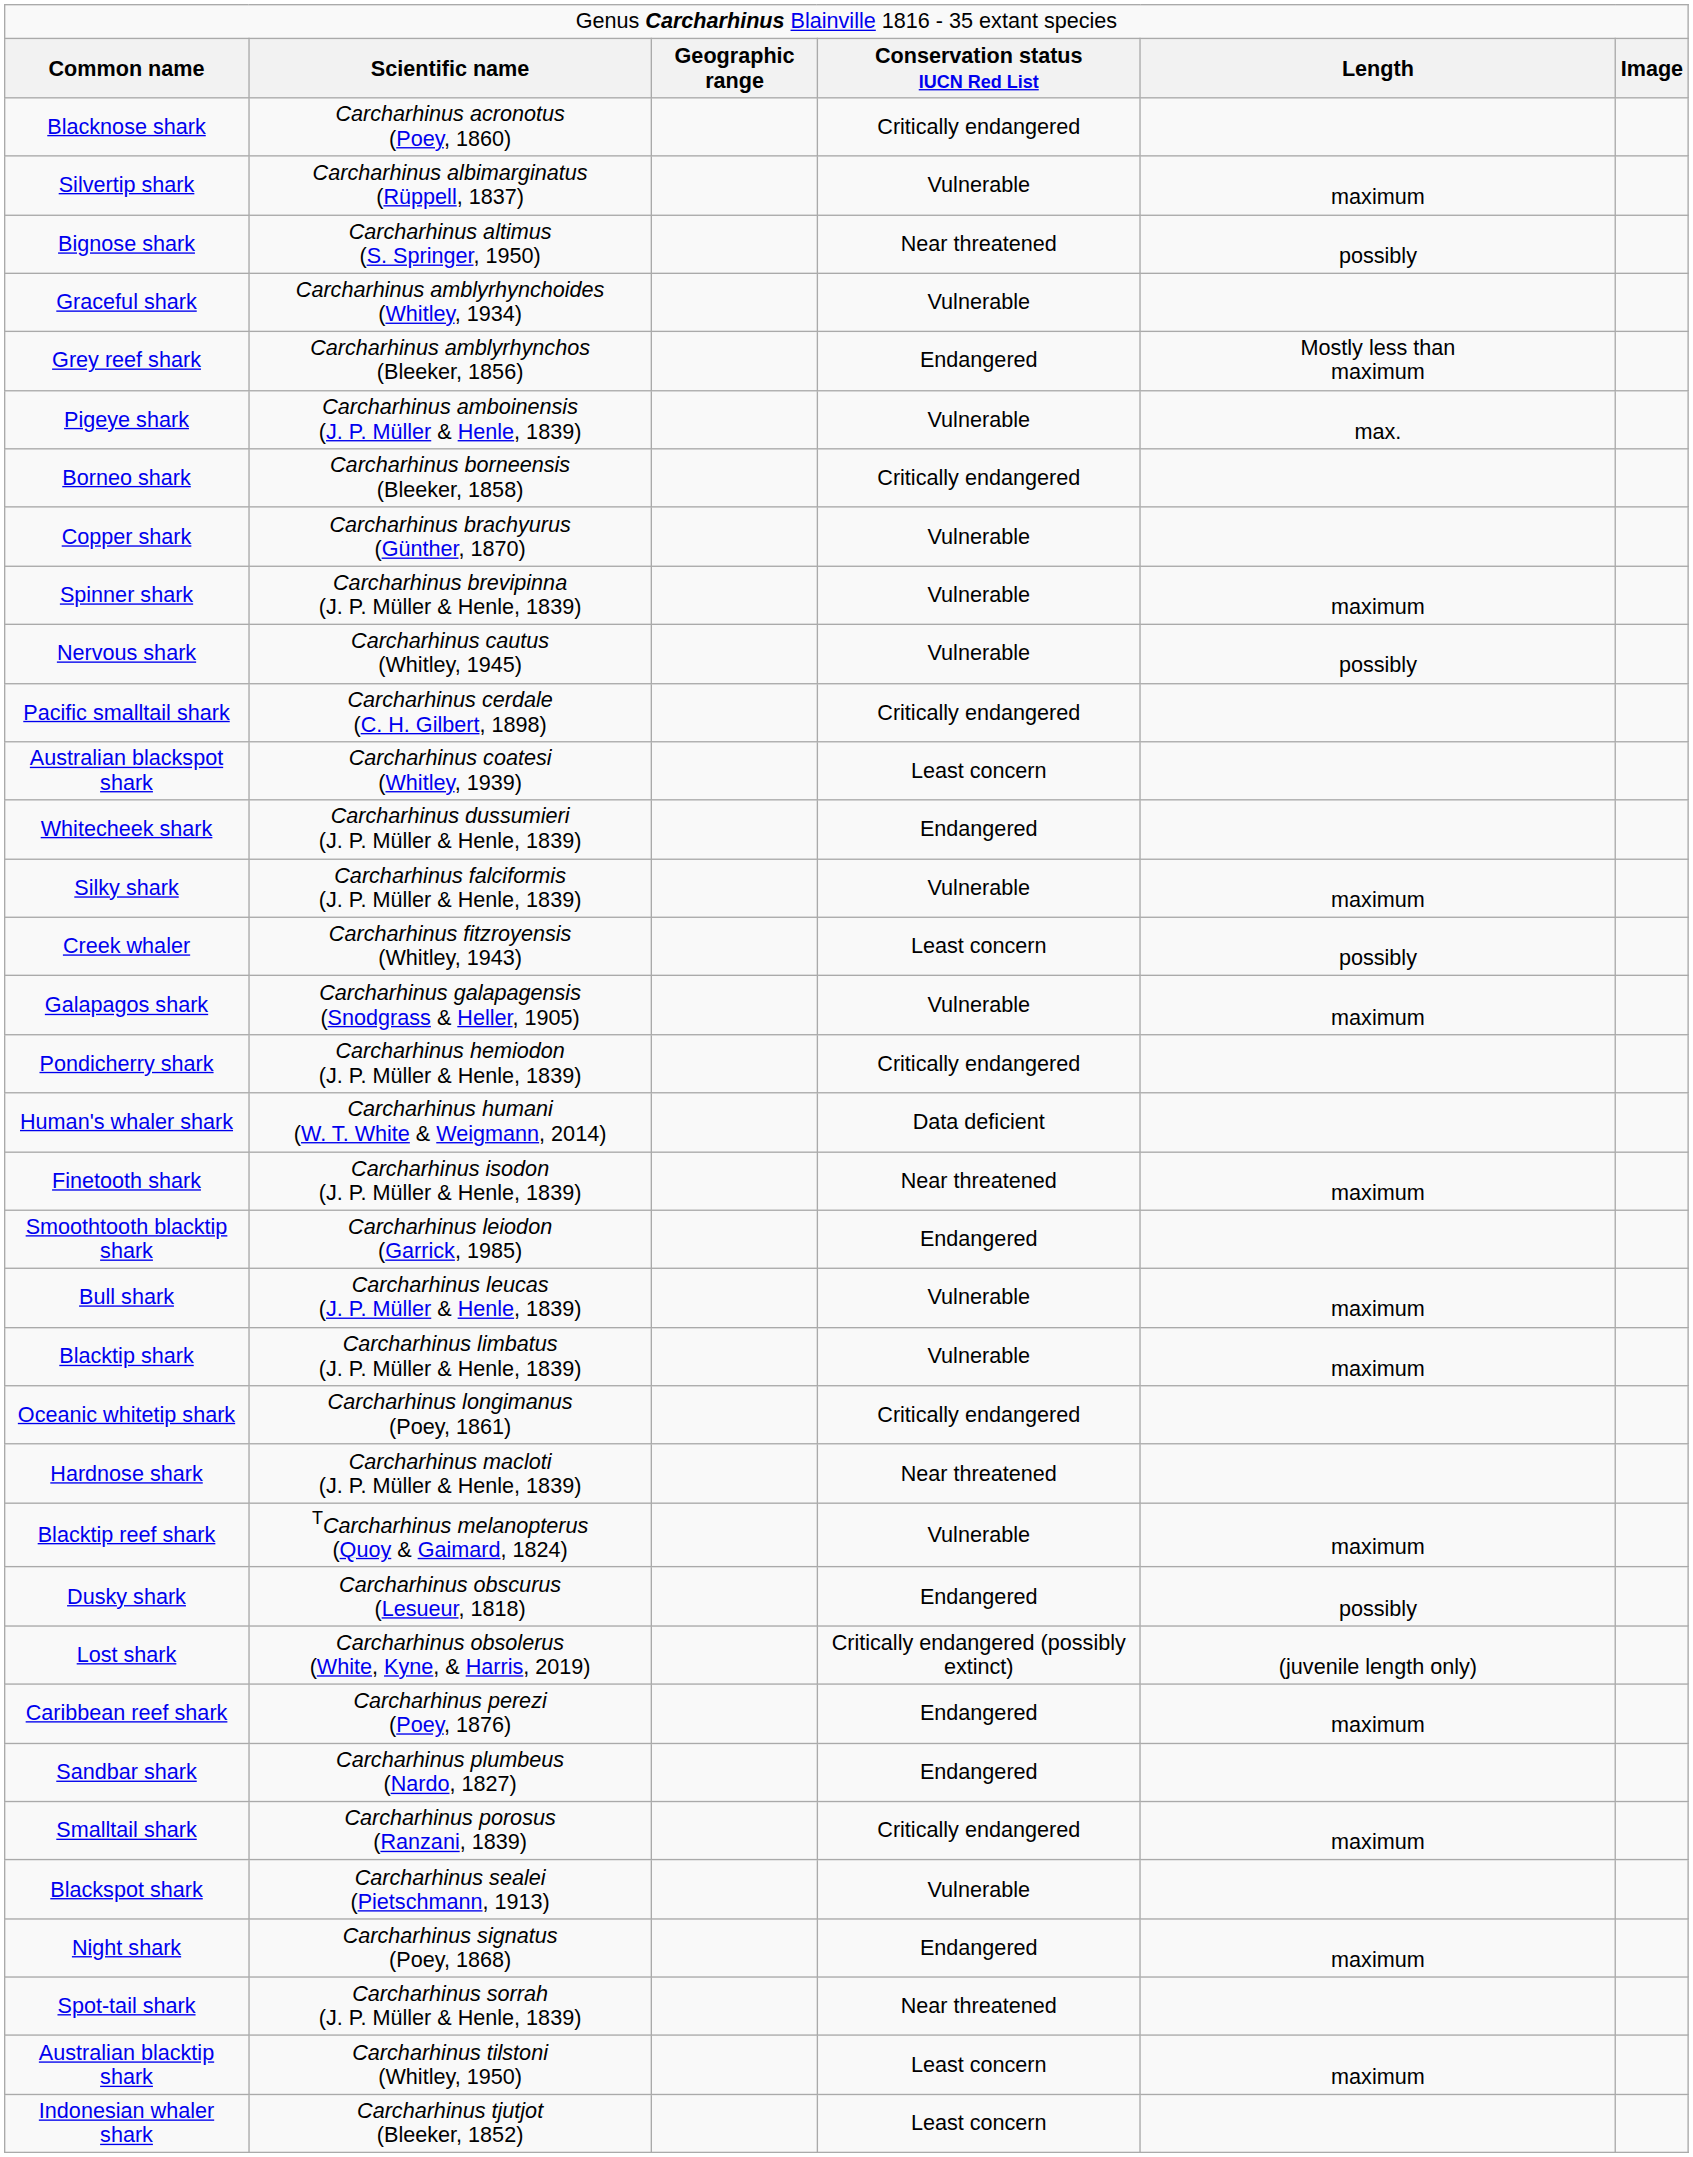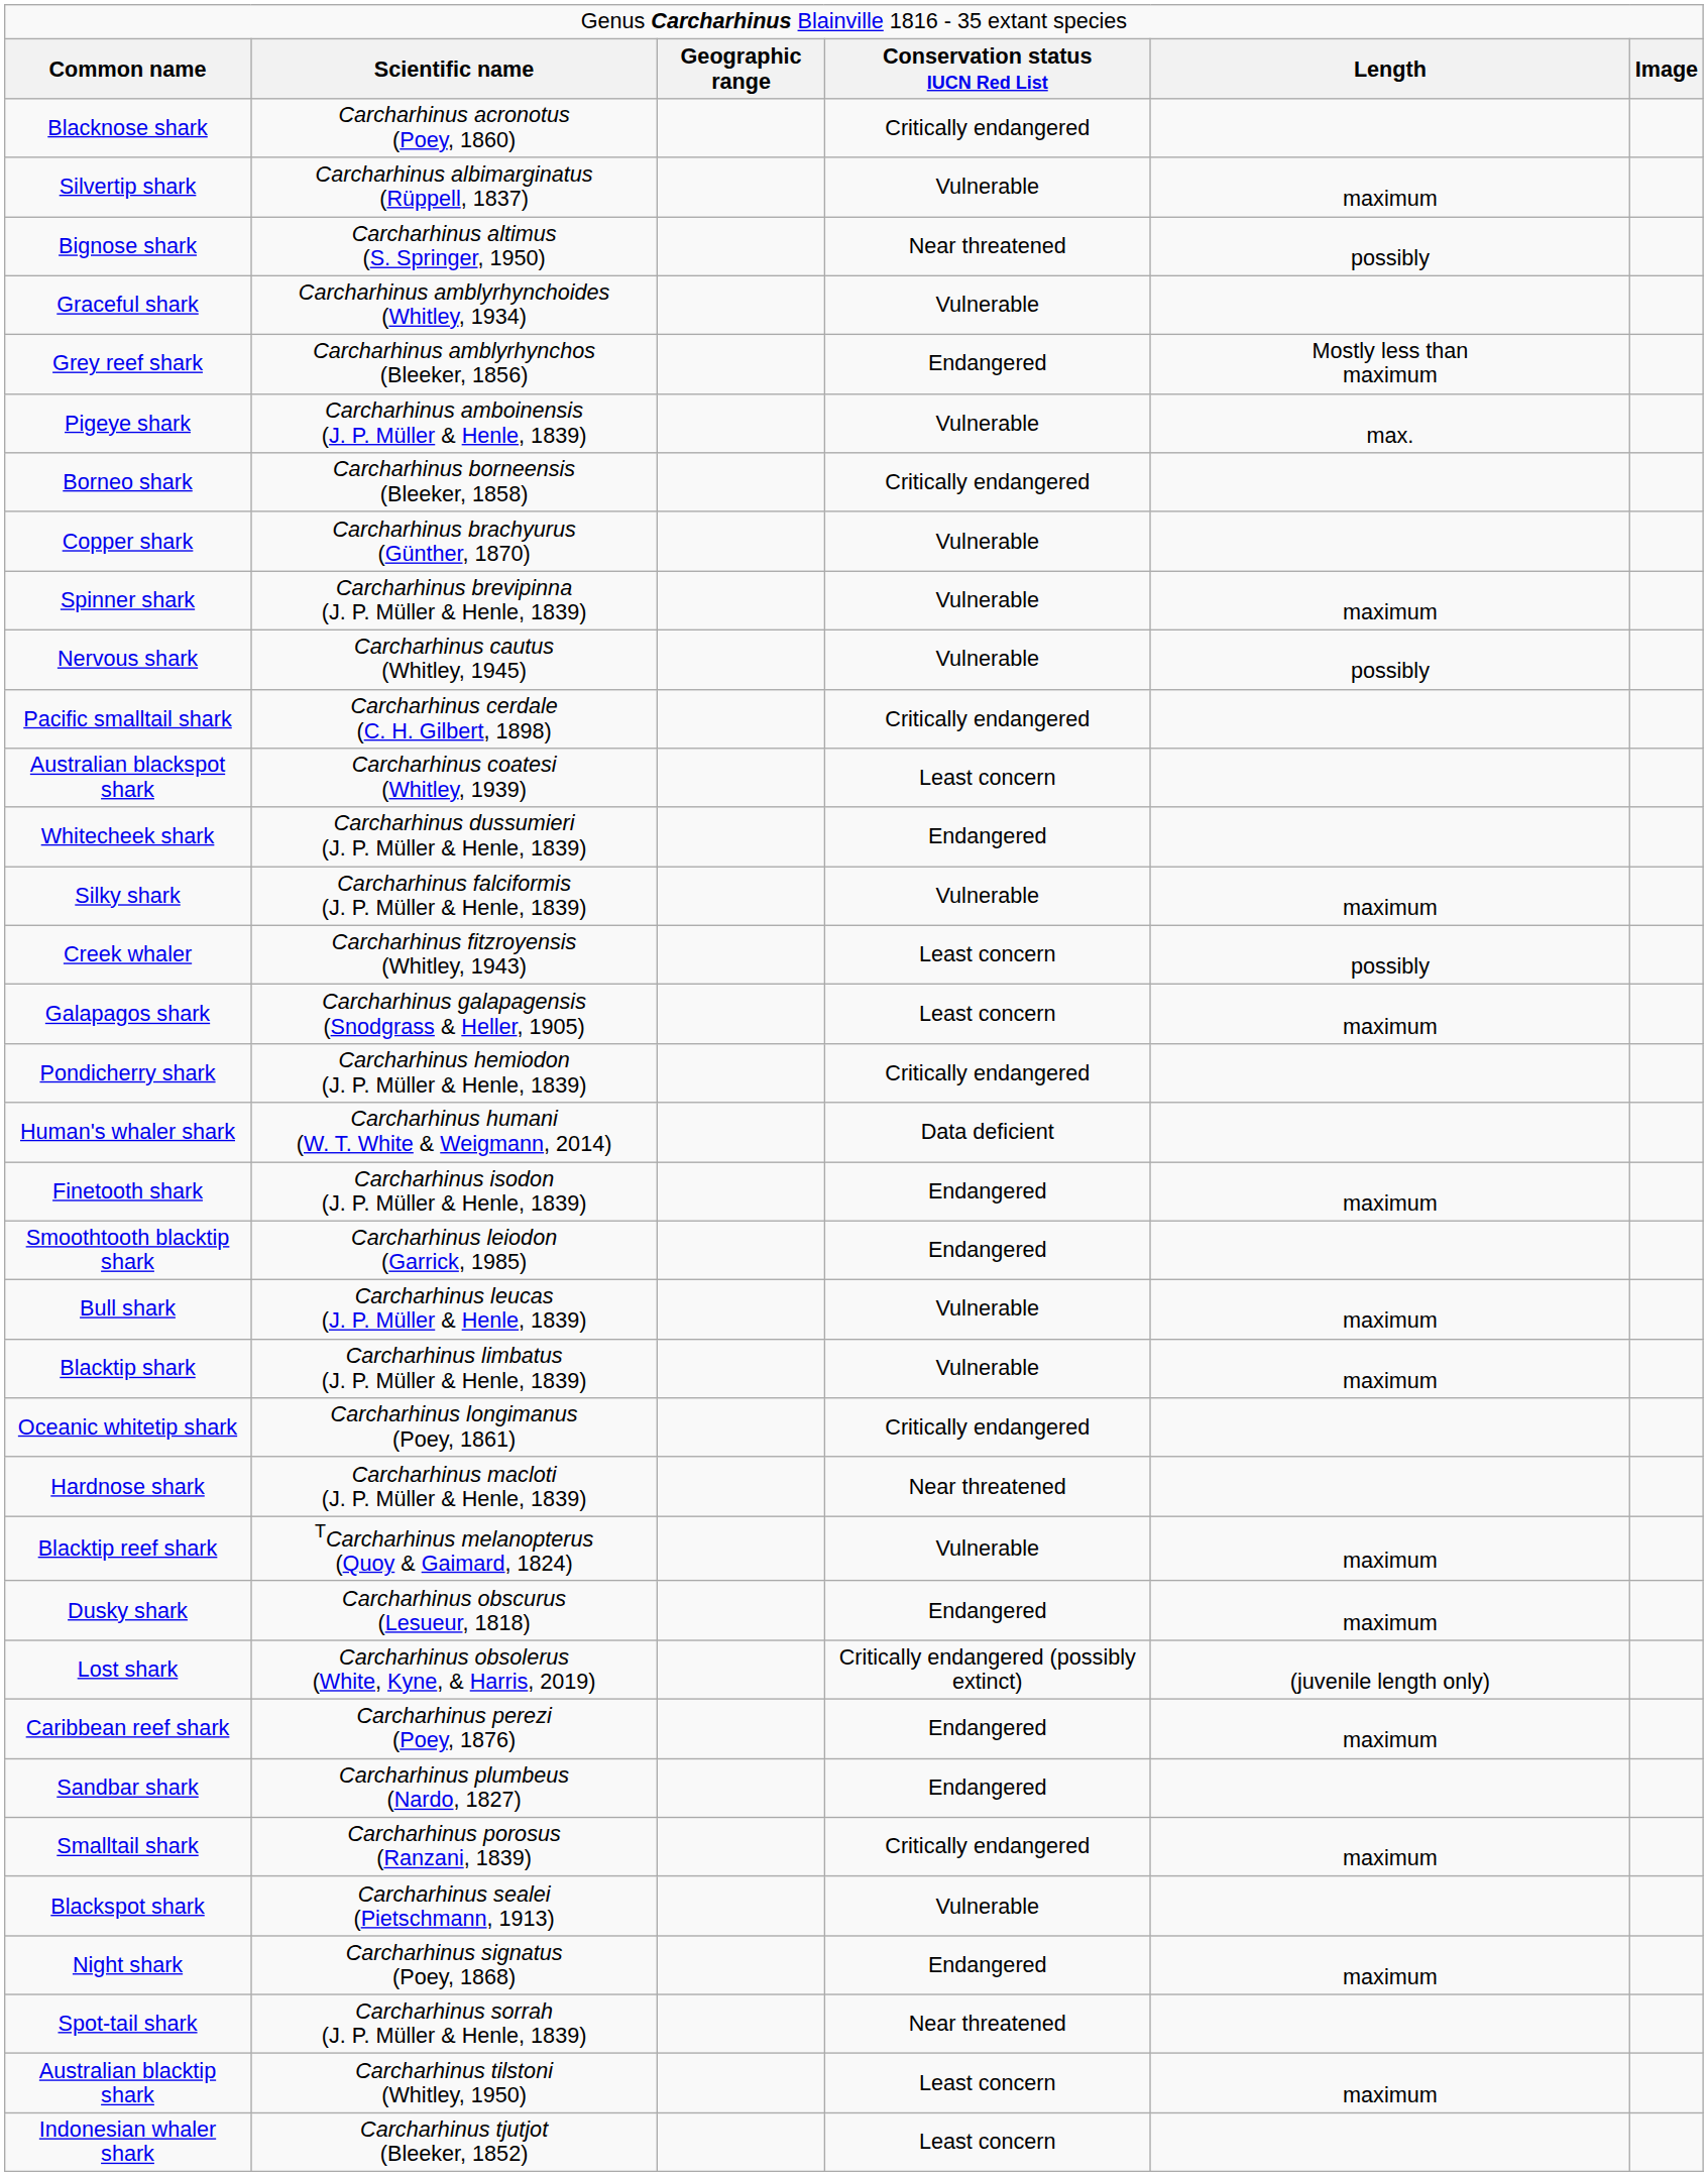Galapagos shark | column 4: Vulnerable -> Least concern
Finetooth shark | column 4: Near threatened -> Endangered
Dusky shark | column 5: possibly -> maximum
